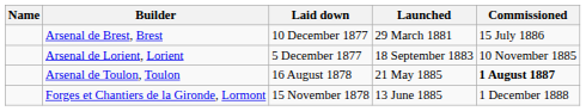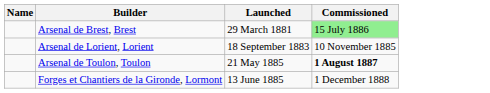- column: Laid down | 10 December 1877 | 5 December 1877 | 16 August 1878 | 15 November 1878
Arsenal de Brest, Brest | Commissioned: no background -> lightgreen background
